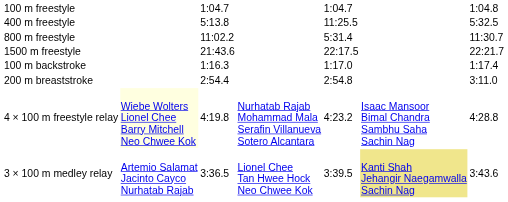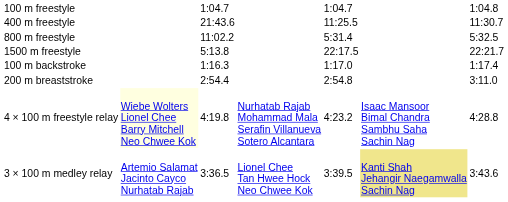400 m freestyle | column 3: 5:13.8 -> 21:43.6
400 m freestyle | column 7: 5:32.5 -> 11:30.7
800 m freestyle | column 7: 11:30.7 -> 5:32.5
1500 m freestyle | column 3: 21:43.6 -> 5:13.8
